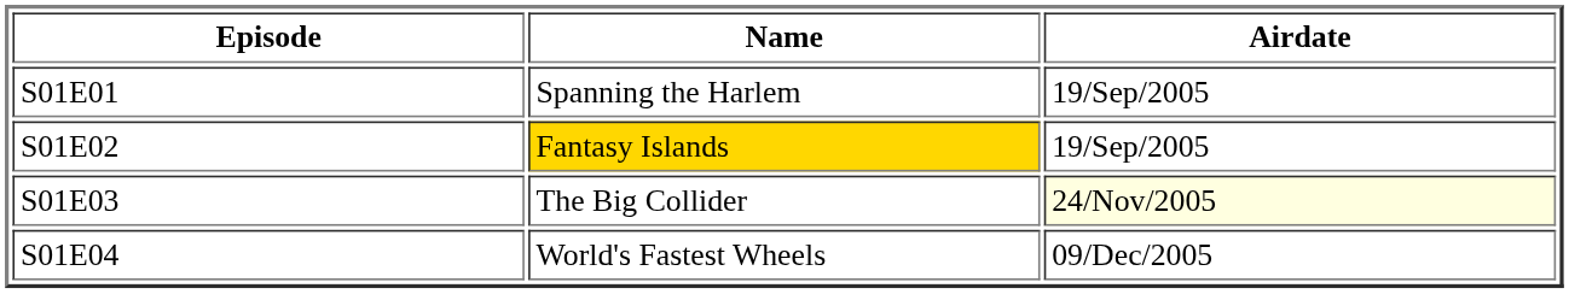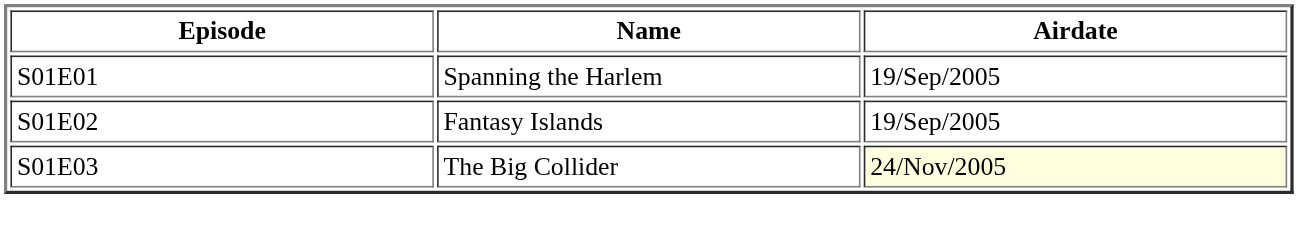S01E02 | Name: gold background -> no background
- row: S01E04 | World's Fastest Wheels | 09/Dec/2005
